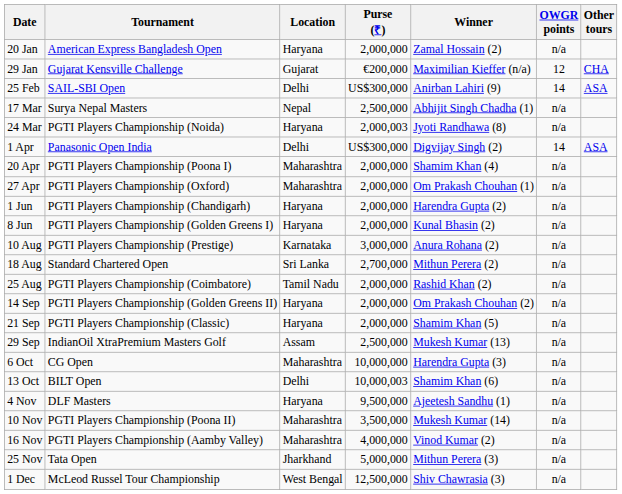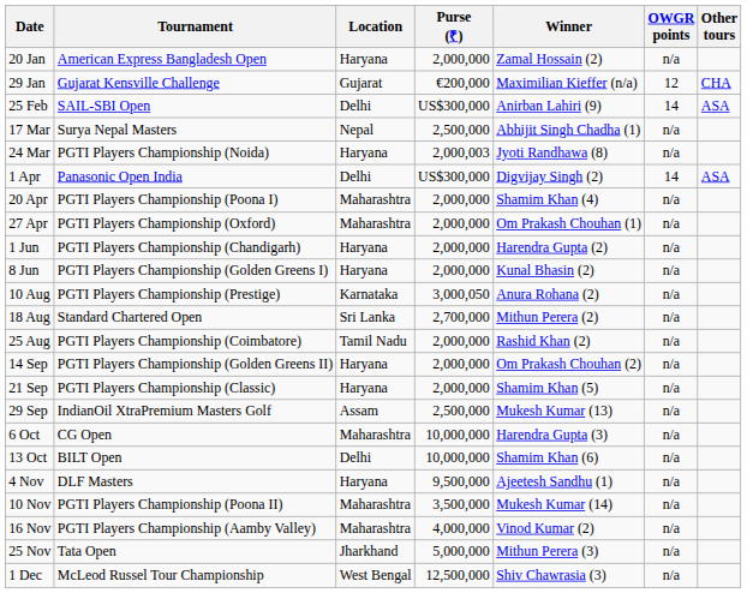10 Aug | Purse (₹): 3,000,000 -> 3,000,050
13 Oct | Purse (₹): 10,000,003 -> 10,000,000
